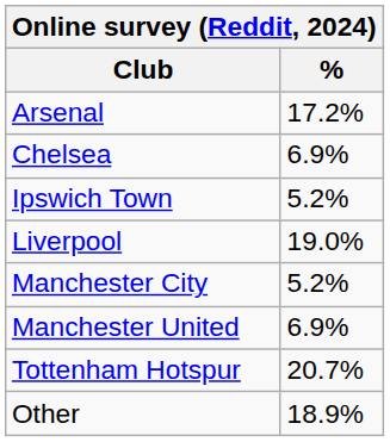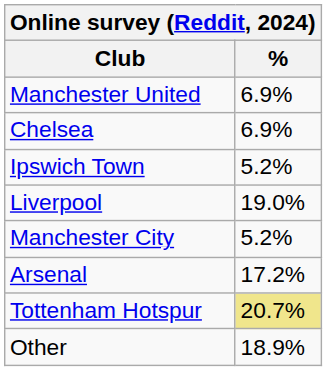rows swapped: Arsenal <-> Manchester United
Tottenham Hotspur | %: no background -> khaki background
